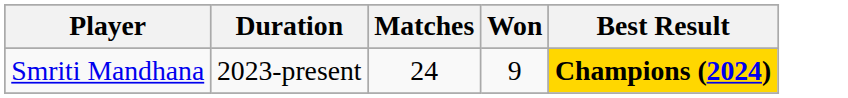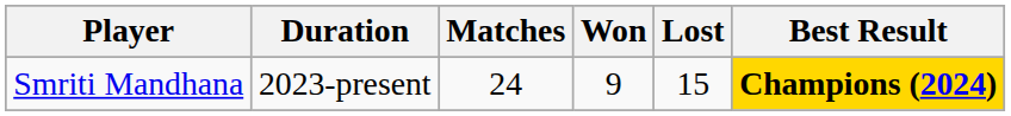+ column: Lost | 15
